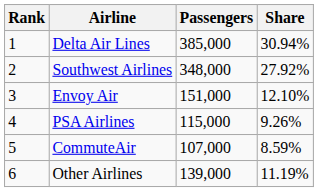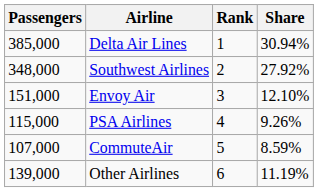columns swapped: Rank <-> Passengers
